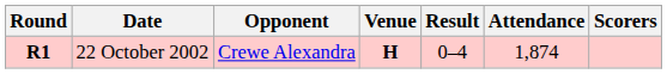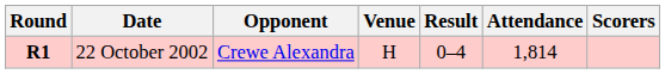22 October 2002 | Venue: bold -> normal
22 October 2002 | Attendance: 1,874 -> 1,814
